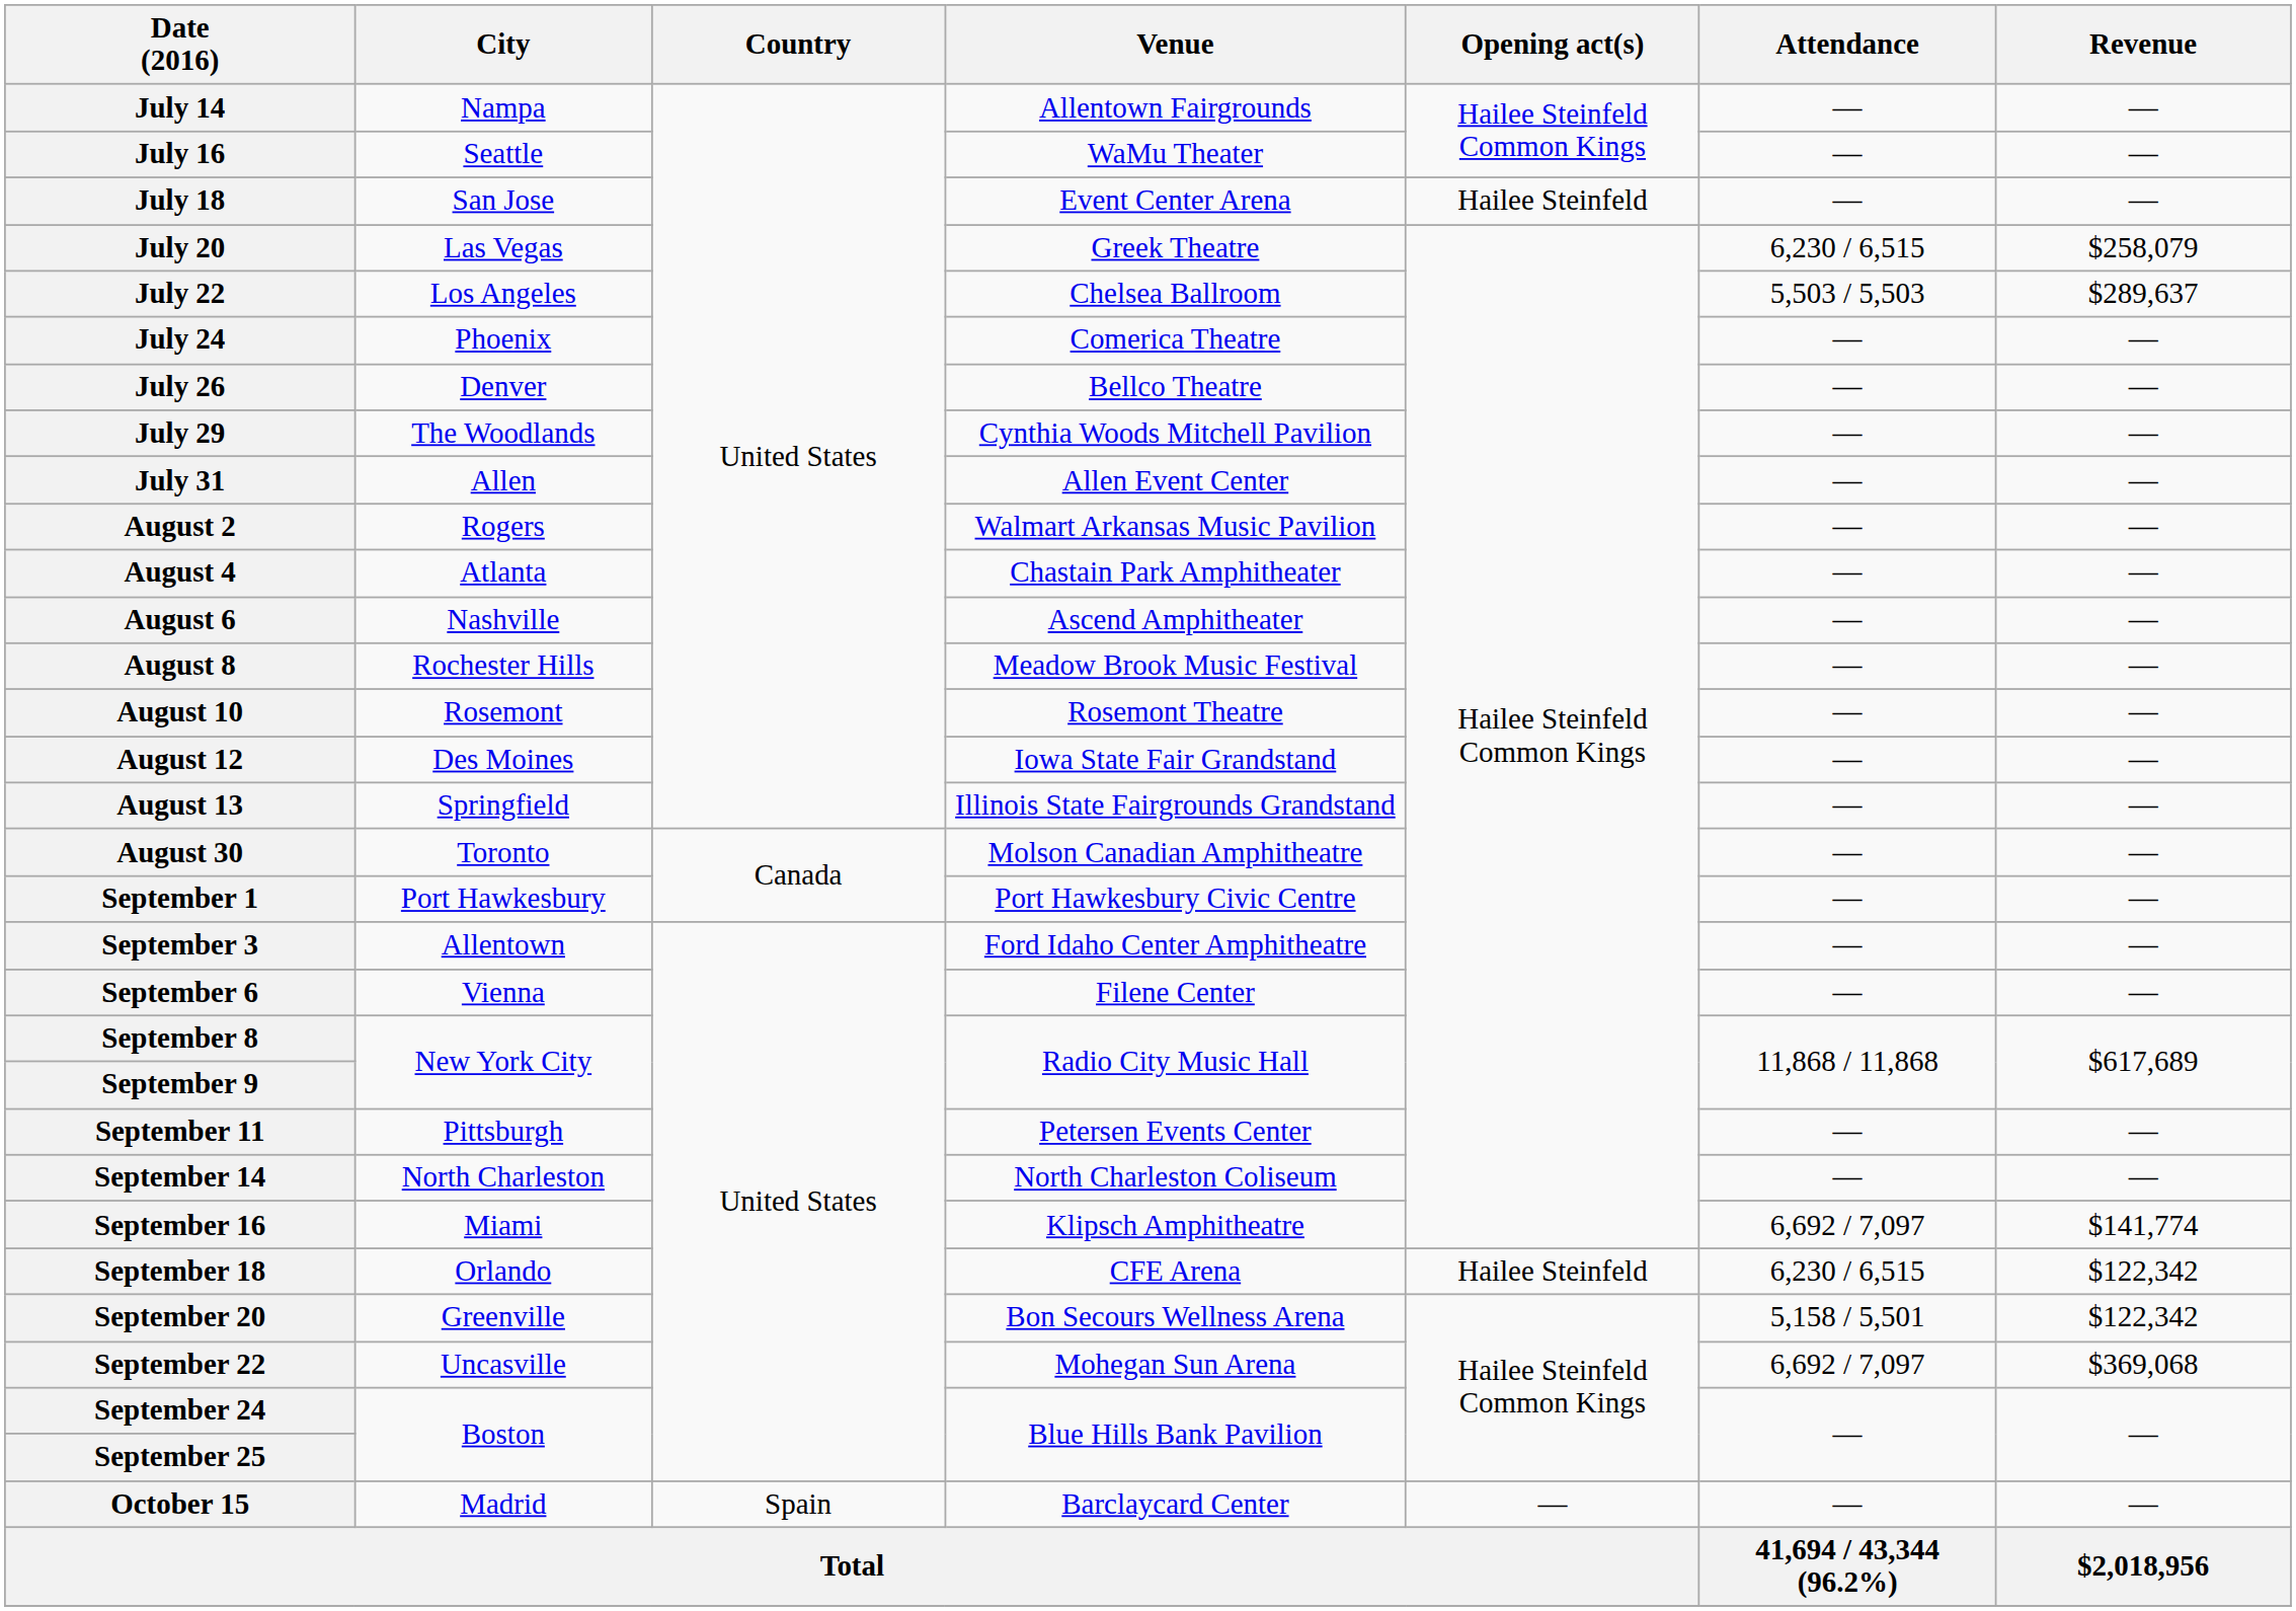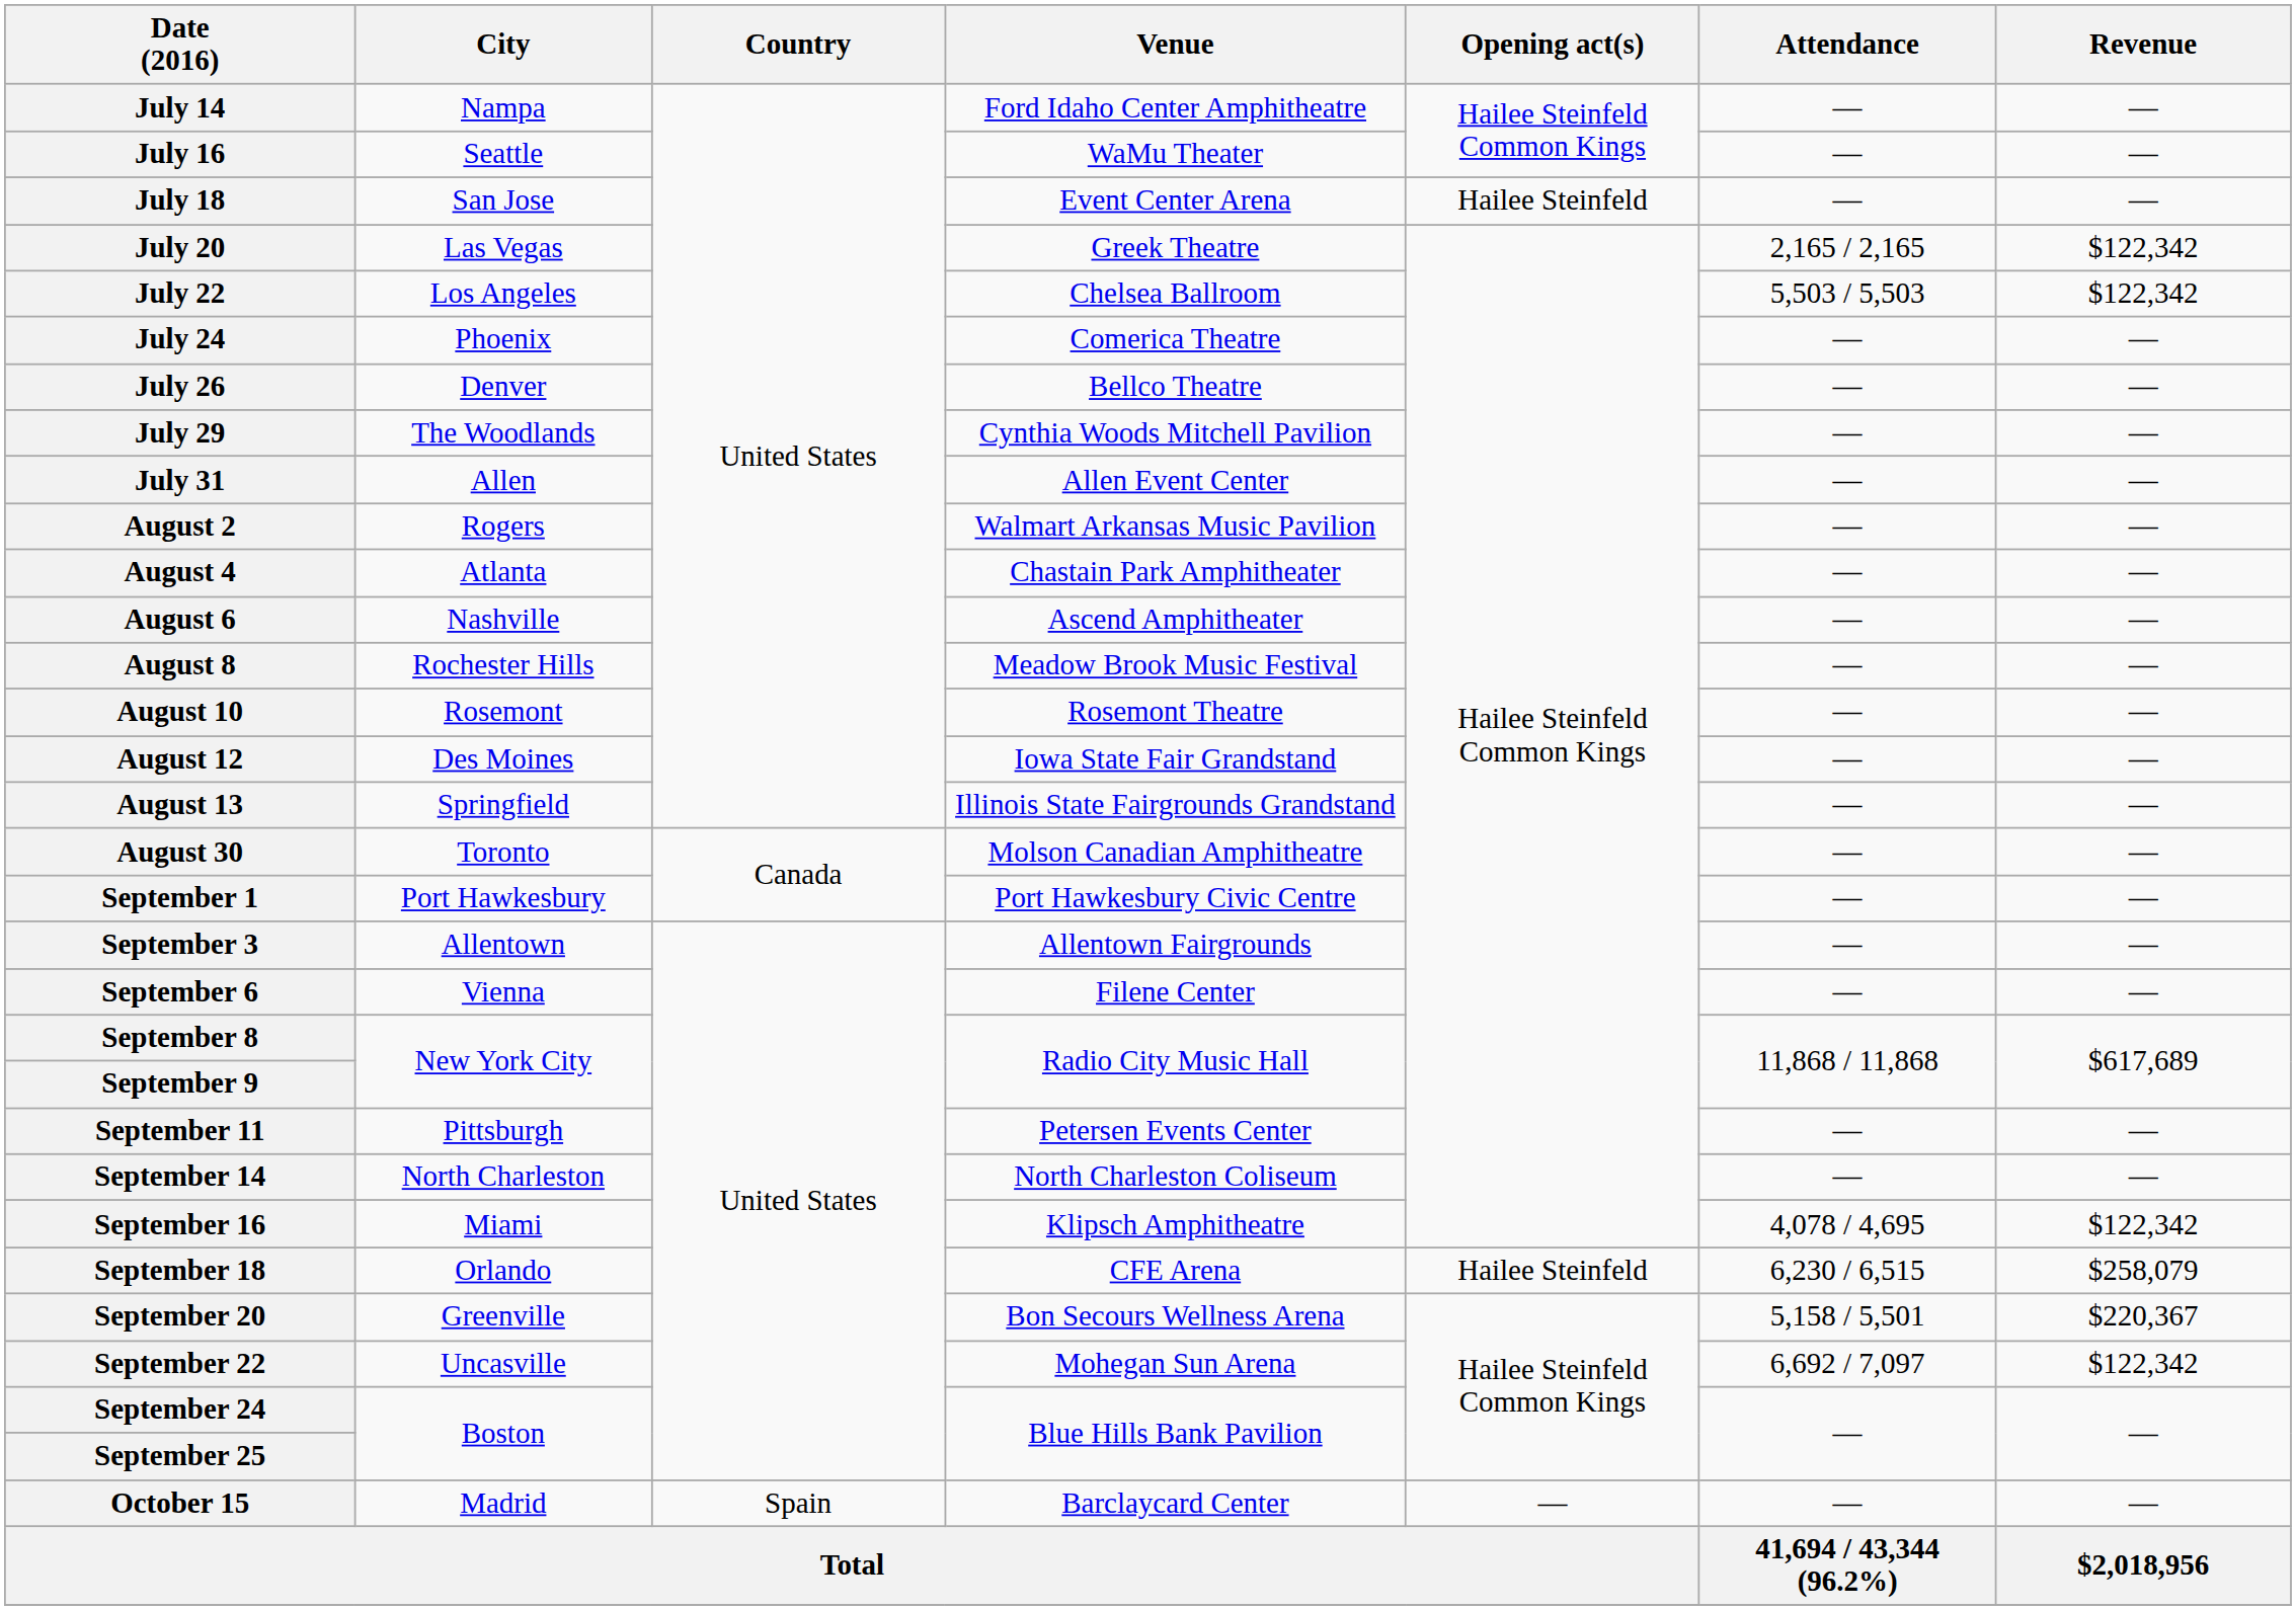July 14 | Venue: Allentown Fairgrounds -> Ford Idaho Center Amphitheatre
July 20 | Attendance: 6,230 / 6,515 -> 2,165 / 2,165
July 20 | Revenue: $258,079 -> $122,342
July 22 | Revenue: $289,637 -> $122,342
September 3 | Venue: Ford Idaho Center Amphitheatre -> Allentown Fairgrounds
September 16 | Attendance: 6,692 / 7,097 -> 4,078 / 4,695
September 16 | Revenue: $141,774 -> $122,342
September 18 | Revenue: $122,342 -> $258,079
September 20 | Revenue: $122,342 -> $220,367
September 22 | Revenue: $369,068 -> $122,342
